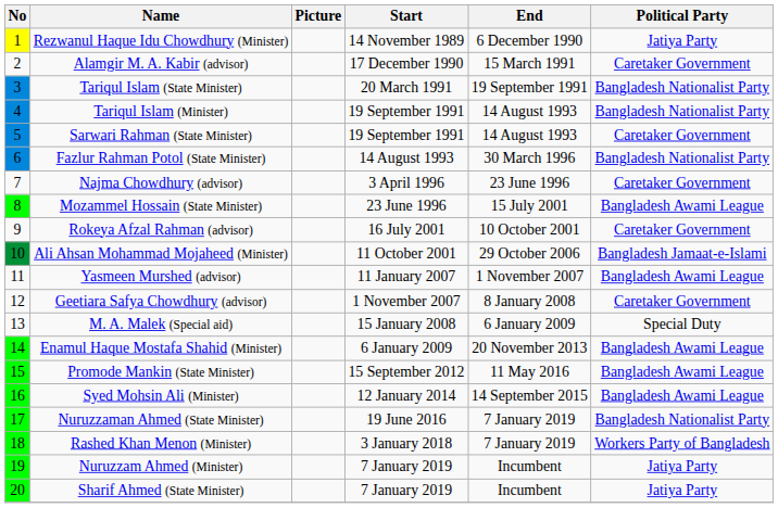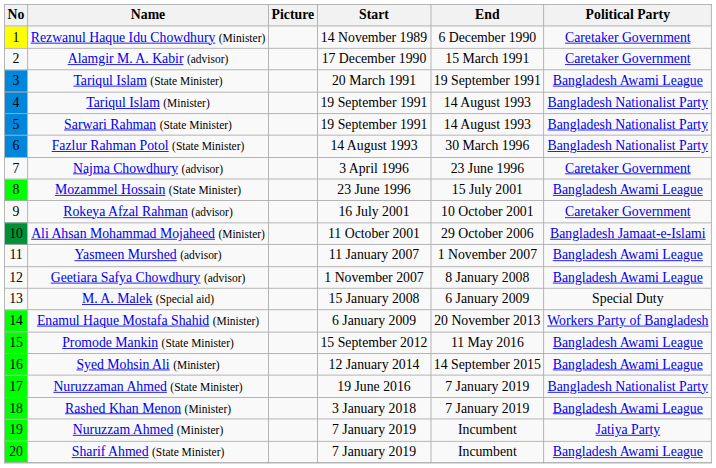Rezwanul Haque Idu Chowdhury (Minister) | Political Party: Jatiya Party -> Caretaker Government
Tariqul Islam (State Minister) | Political Party: Bangladesh Nationalist Party -> Bangladesh Awami League
Sarwari Rahman (State Minister) | Political Party: Caretaker Government -> Bangladesh Nationalist Party
Geetiara Safya Chowdhury (advisor) | Political Party: Caretaker Government -> Bangladesh Awami League
Enamul Haque Mostafa Shahid (Minister) | Political Party: Bangladesh Awami League -> Workers Party of Bangladesh
Rashed Khan Menon (Minister) | Political Party: Workers Party of Bangladesh -> Bangladesh Awami League
Sharif Ahmed (State Minister) | Political Party: Jatiya Party -> Bangladesh Awami League
